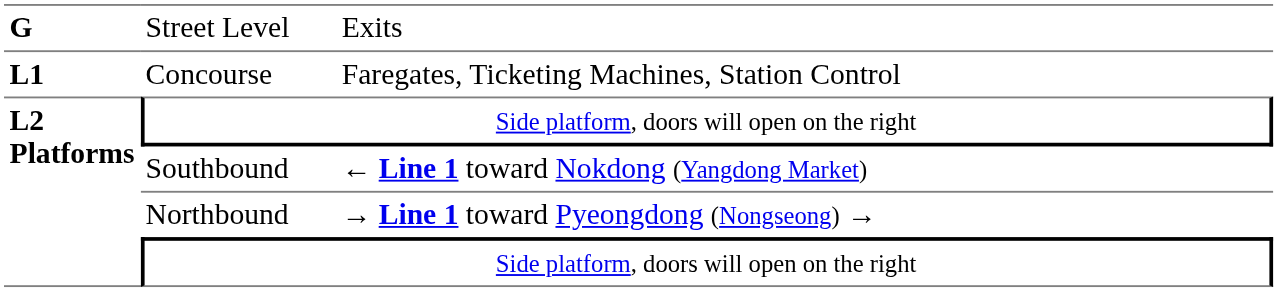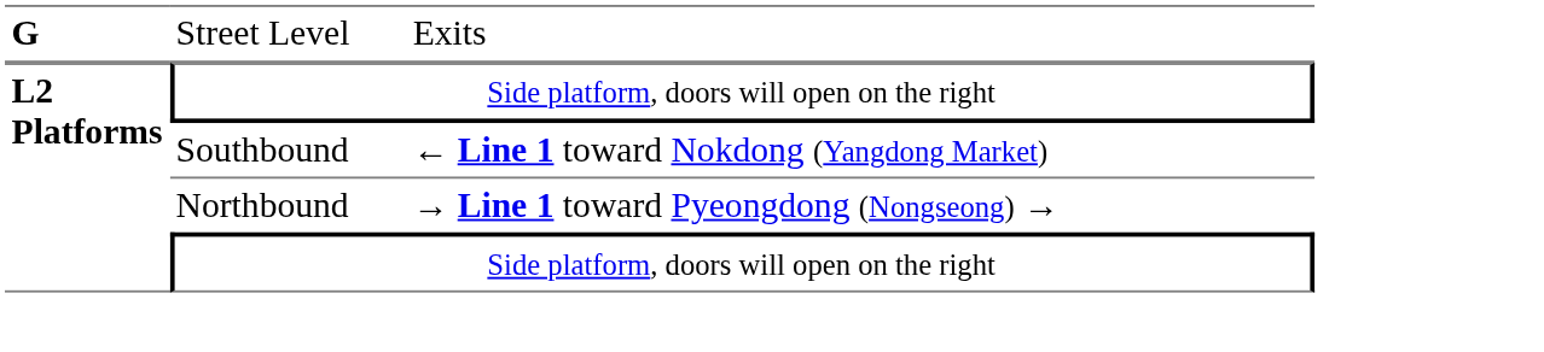- row: L1 | Concourse | Faregates, Ticketing Machines, Station Control
